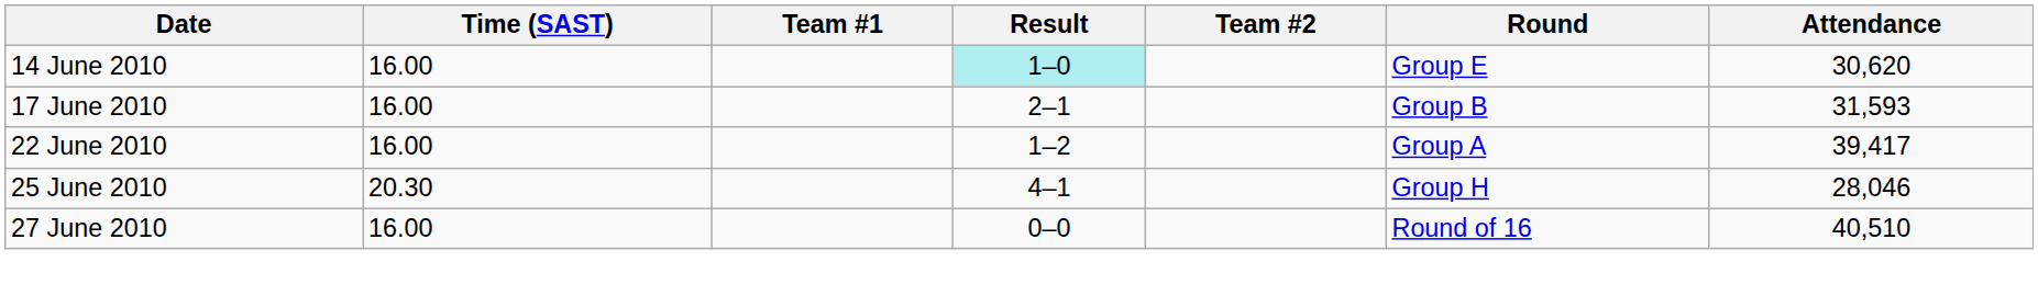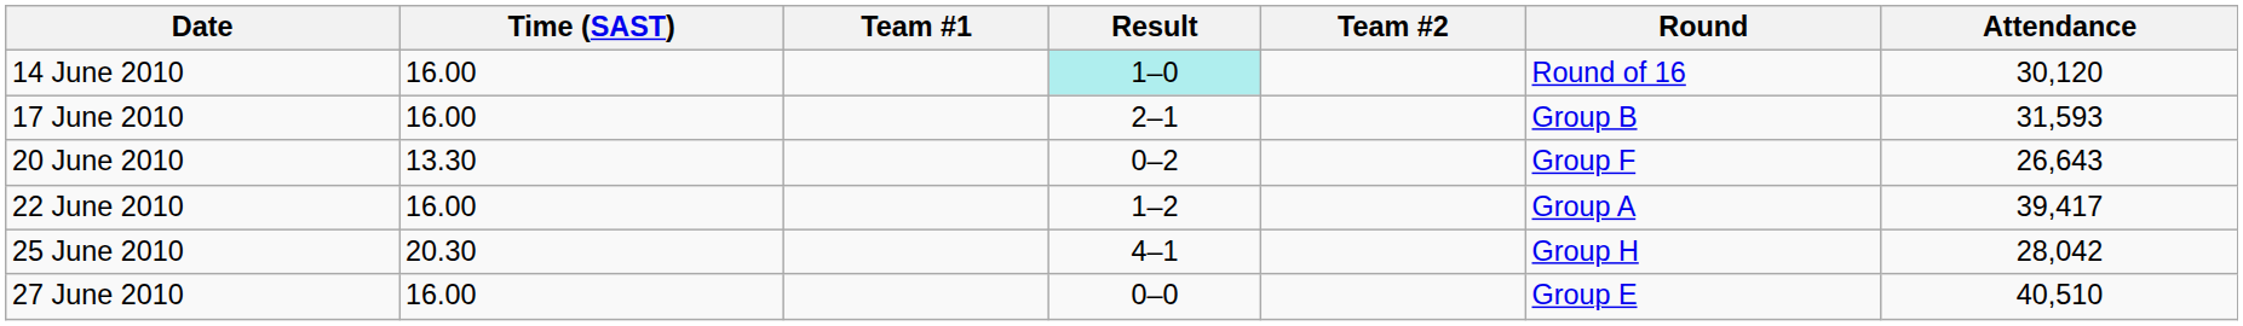14 June 2010 | Round: Group E -> Round of 16
14 June 2010 | Attendance: 30,620 -> 30,120
+ row: 20 June 2010 | 13.30 | 0–2 | Group F | 26,643
25 June 2010 | Attendance: 28,046 -> 28,042
27 June 2010 | Round: Round of 16 -> Group E
